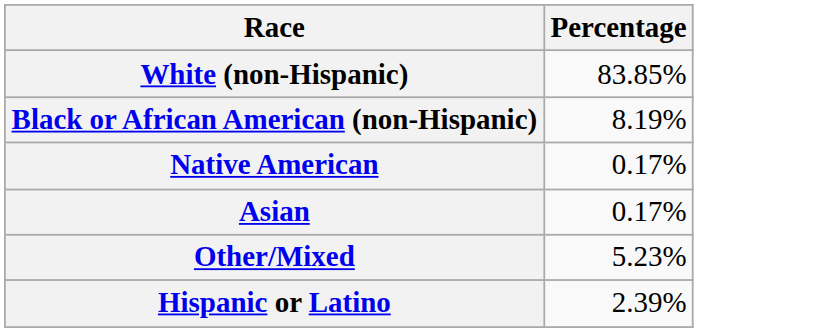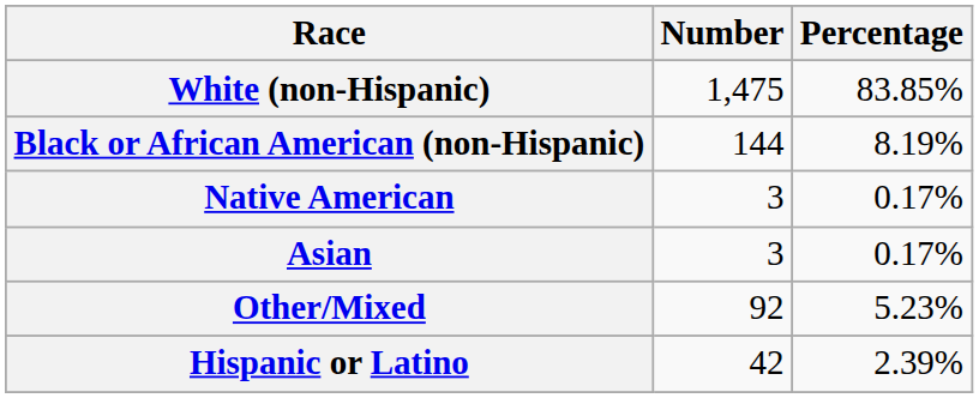+ column: Number | 1,475 | 144 | 3 | 3 | 92 | 42
